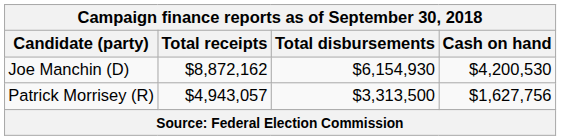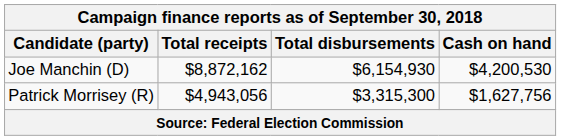Patrick Morrisey (R) | Total receipts: $4,943,057 -> $4,943,056
Patrick Morrisey (R) | Total disbursements: $3,313,500 -> $3,315,300
